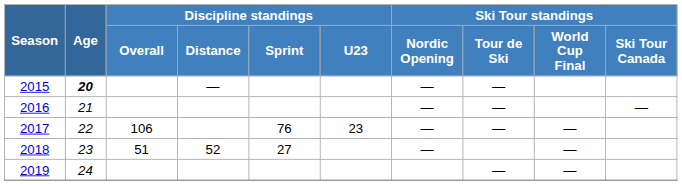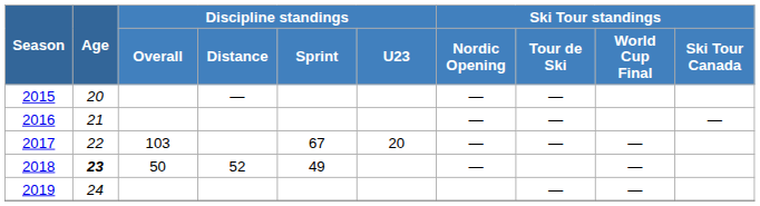2015 | Age: bold -> normal
2017 | Discipline standings / Overall: 106 -> 103
2017 | Discipline standings / Sprint: 76 -> 67
2017 | Discipline standings / U23: 23 -> 20
2018 | Age: normal -> bold
2018 | Discipline standings / Overall: 51 -> 50
2018 | Discipline standings / Sprint: 27 -> 49
